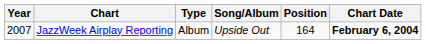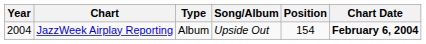JazzWeek Airplay Reporting | Year: 2007 -> 2004
JazzWeek Airplay Reporting | Position: 164 -> 154
